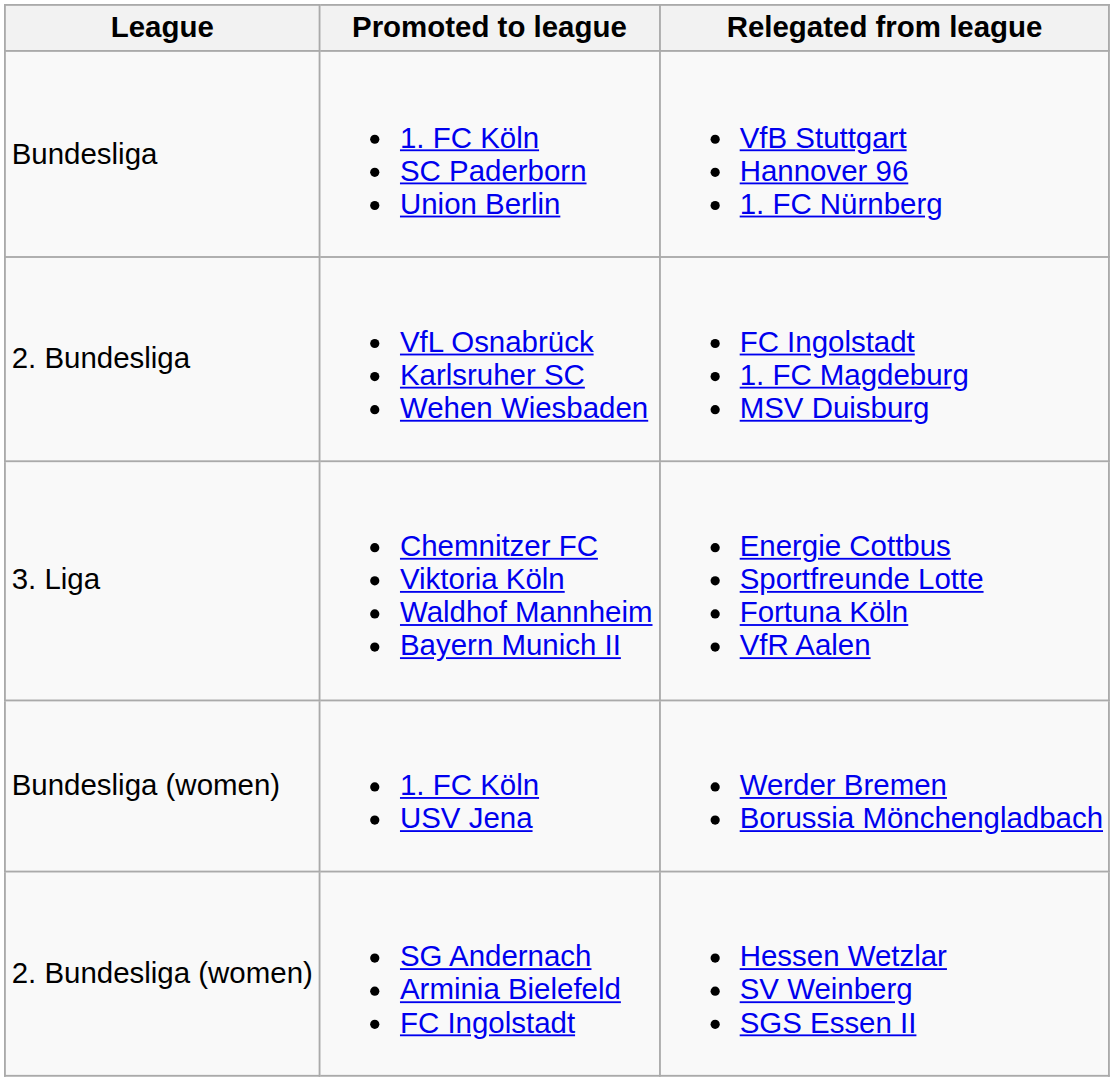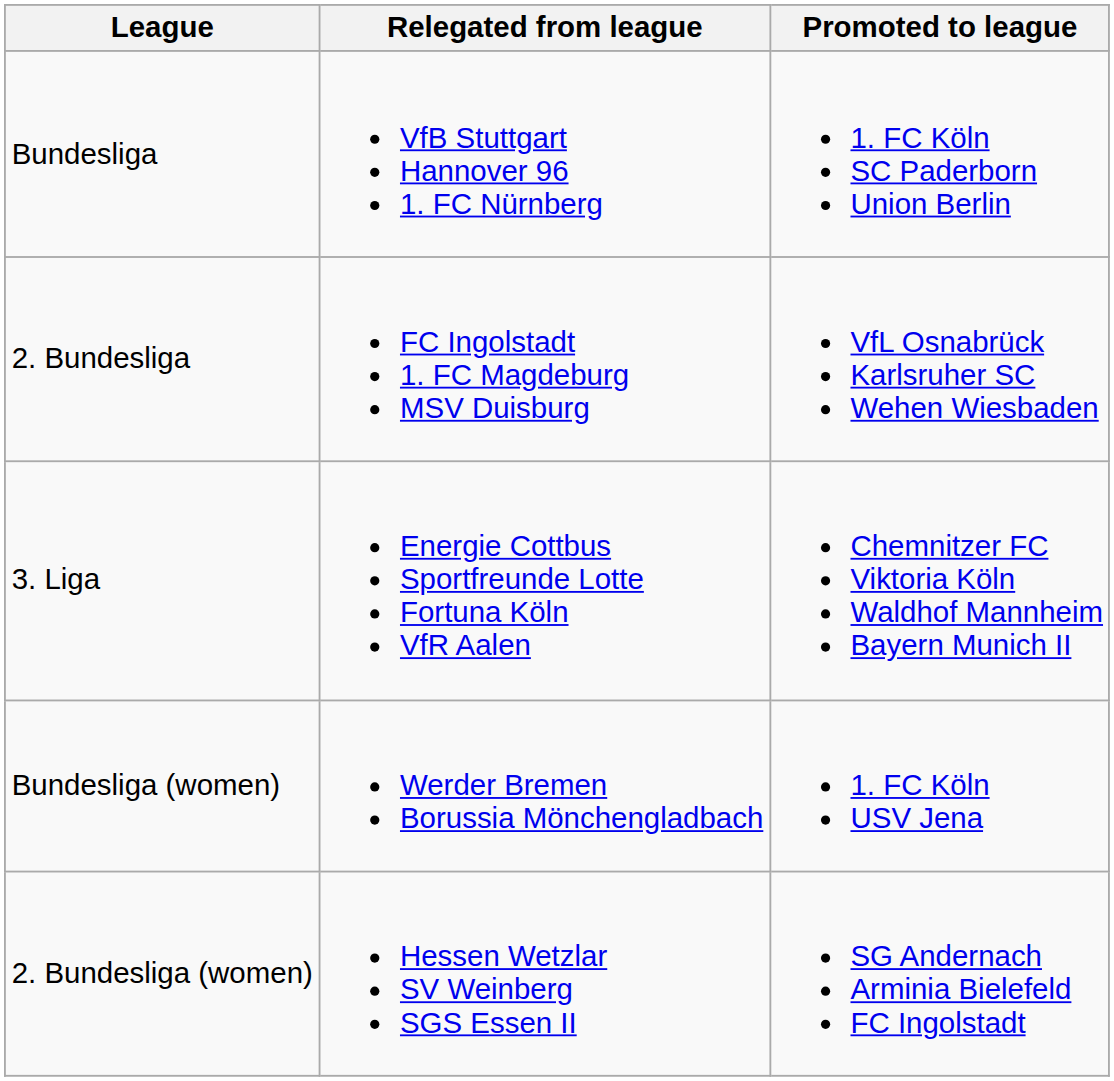columns swapped: Promoted to league <-> Relegated from league
